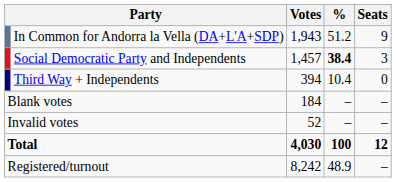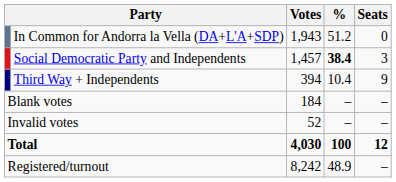In Common for Andorra la Vella (DA+L'A+SDP) | Seats: 9 -> 0
Third Way + Independents | Seats: 0 -> 9
